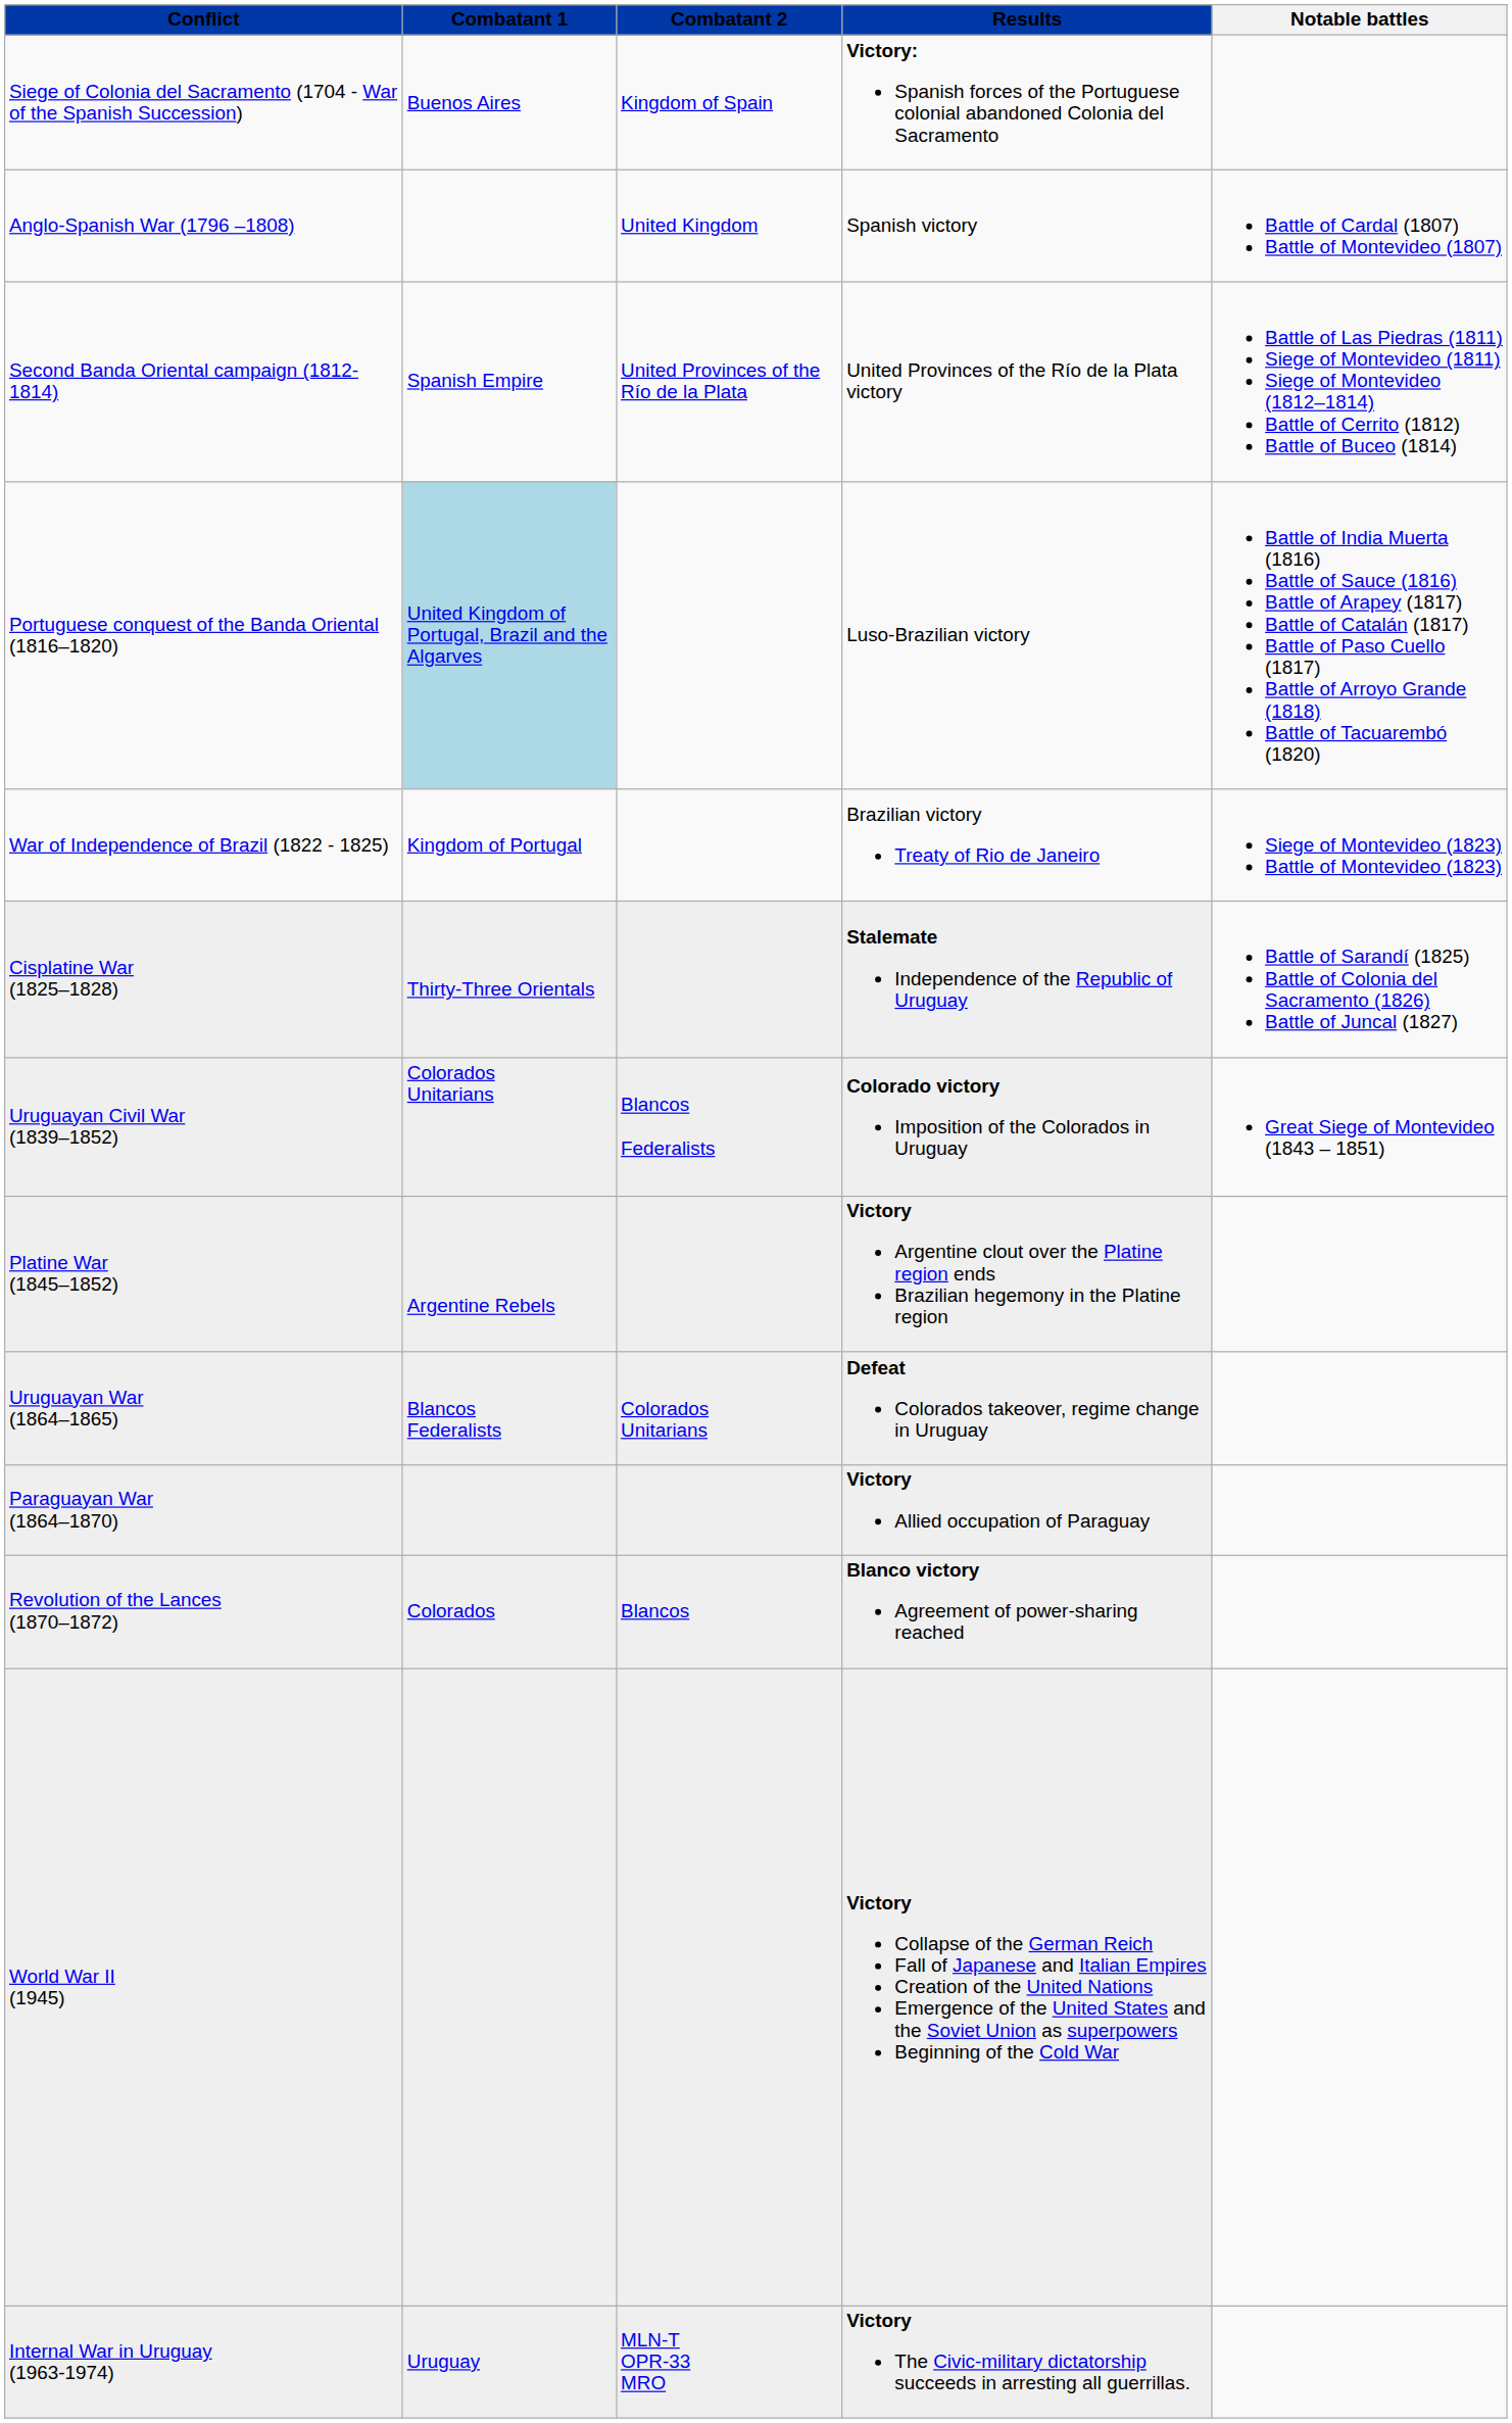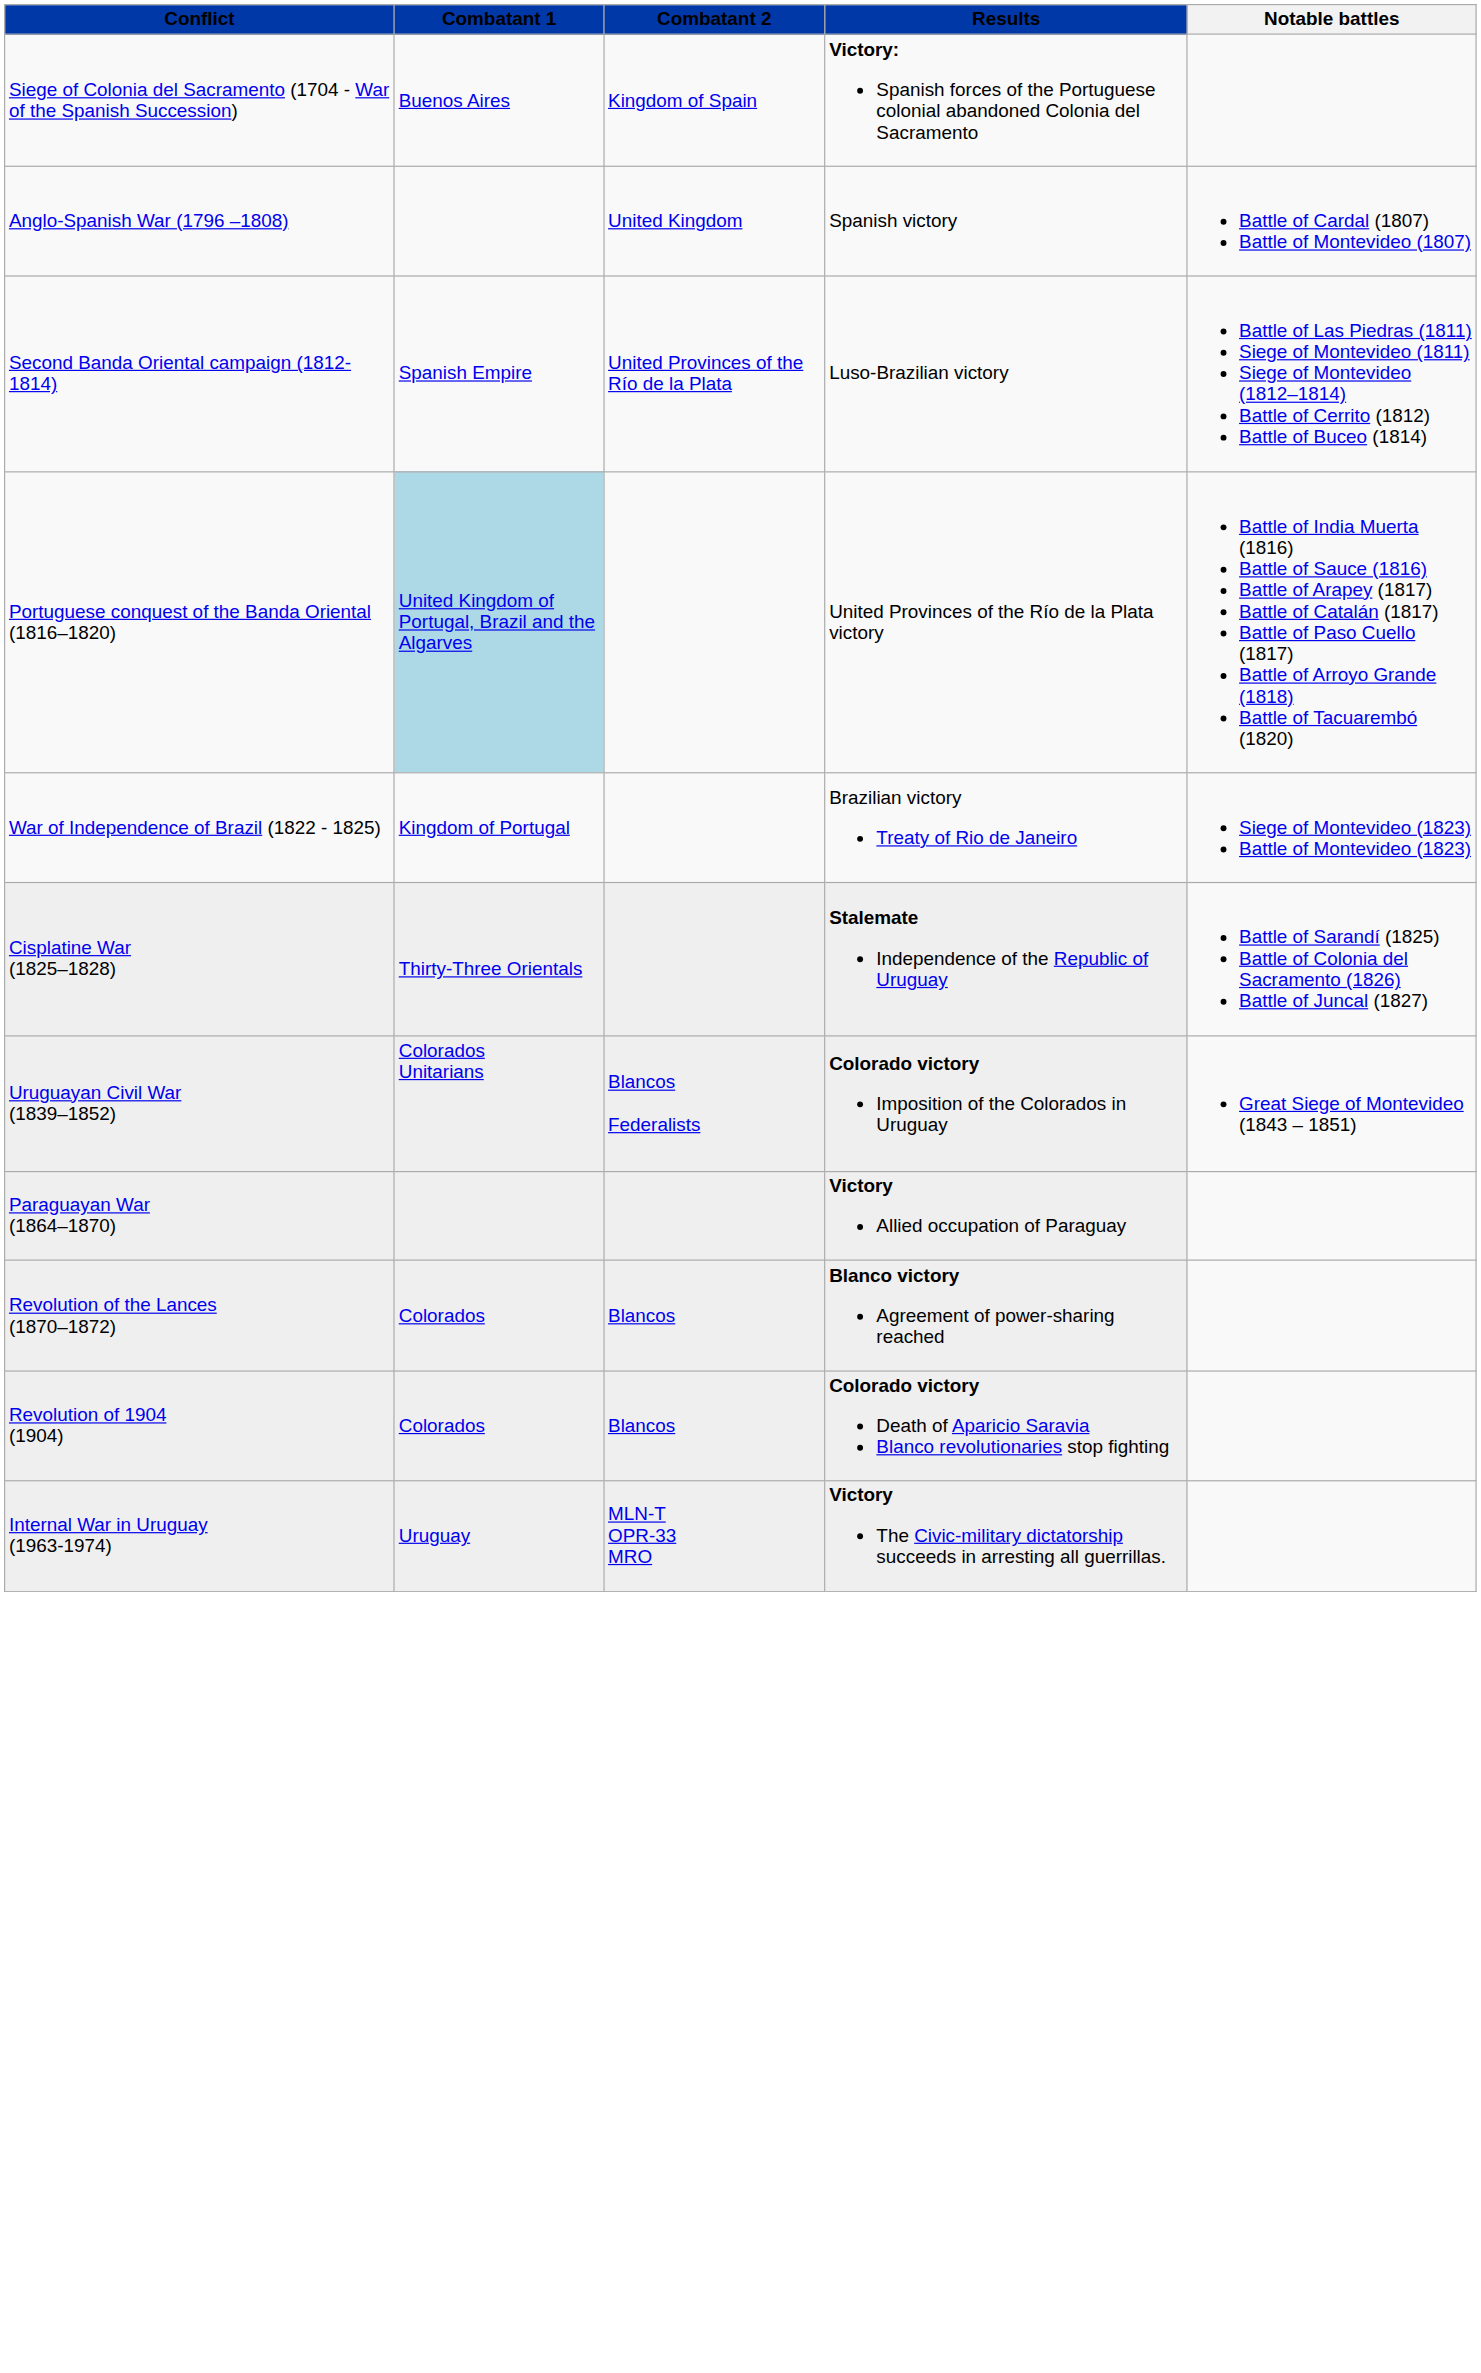Second Banda Oriental campaign (1812-1814) | Results: United Provinces of the Río de la Plata victory -> Luso-Brazilian victory
Portuguese conquest of the Banda Oriental (1816–1820) | Results: Luso-Brazilian victory -> United Provinces of the Río de la Plata victory
- row: Platine War (1845–1852) | Argentine Rebels | Victory Argentine clout over the Platine region ends Brazilian hegemony in the Platine region
- row: Uruguayan War (1864–1865) | Blancos Federalists | Colorados Unitarians | Defeat Colorados takeover, regime change in Uruguay
+ row: Revolution of 1904 (1904) | Colorados | Blancos | Colorado victory Death of Aparicio Saravia Blanco revolutionaries stop fighting
- row: World War II (1945) | Victory Collapse of the German Reich Fall of Japanese and Italian Empires Creation of the United Nations Emergence of the United States and the Soviet Union as superpowers Beginning of the Cold War
